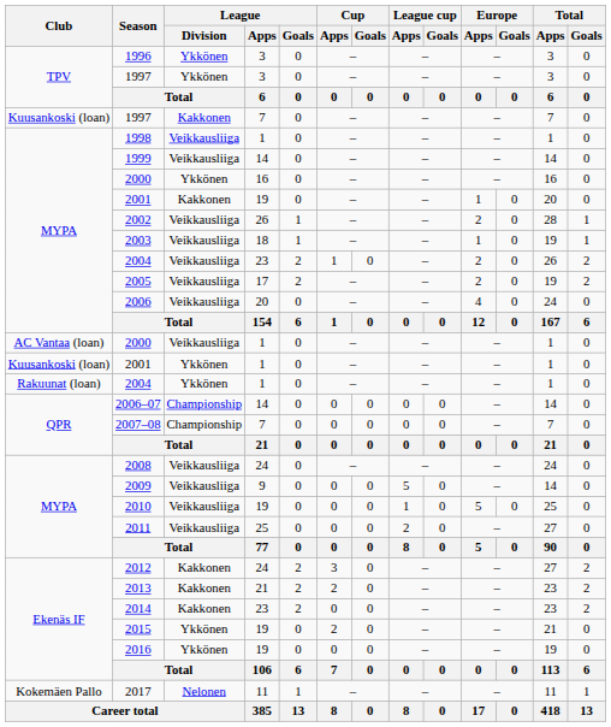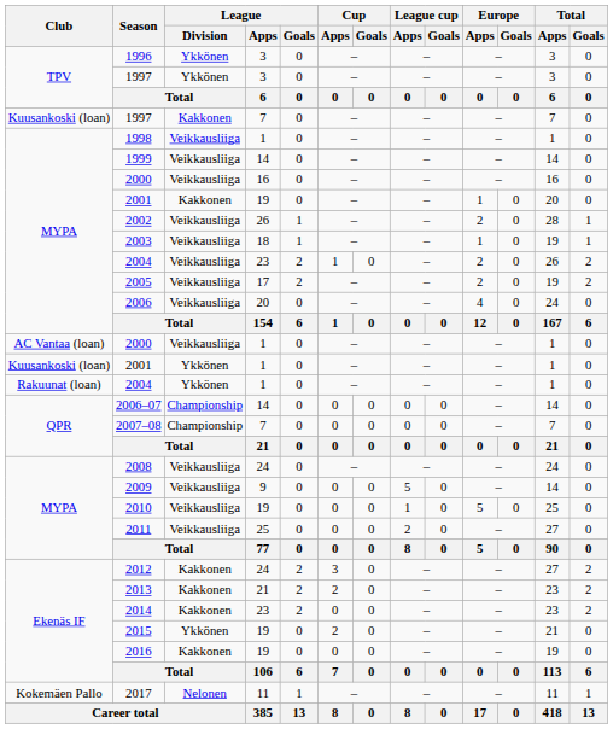2000 / 16 | League / Division: Ykkönen -> Veikkausliiga
2016 | League / Division: Ykkönen -> Kakkonen
